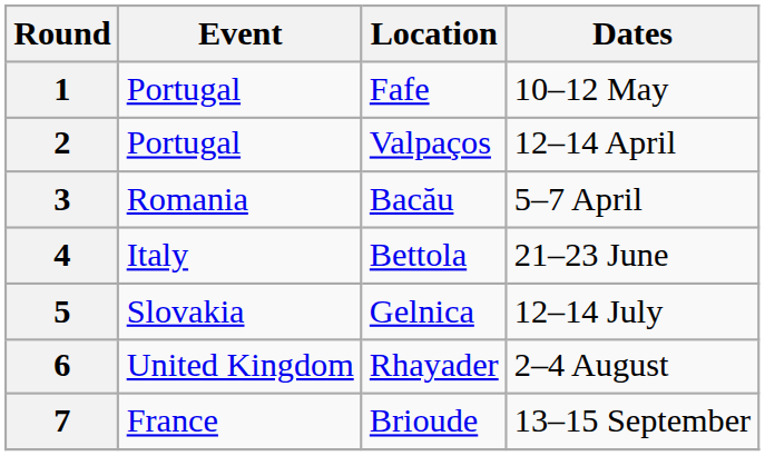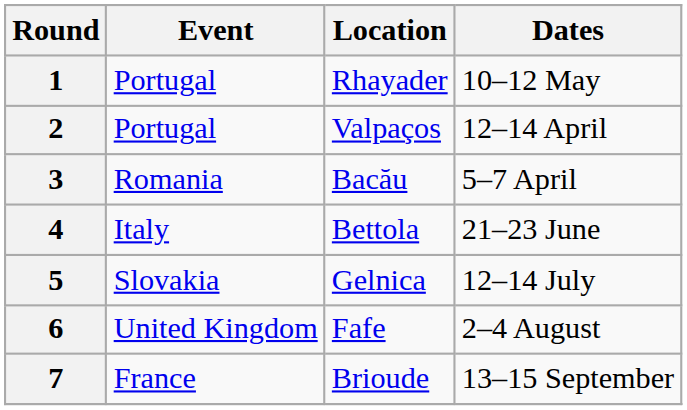1 | Location: Fafe -> Rhayader
6 | Location: Rhayader -> Fafe
